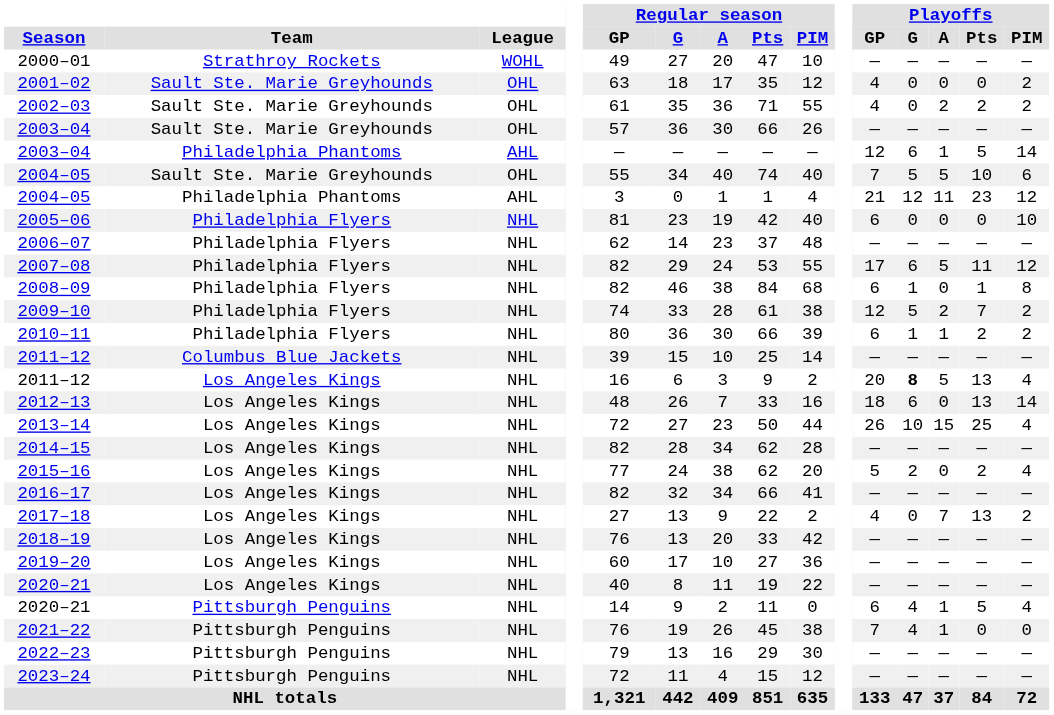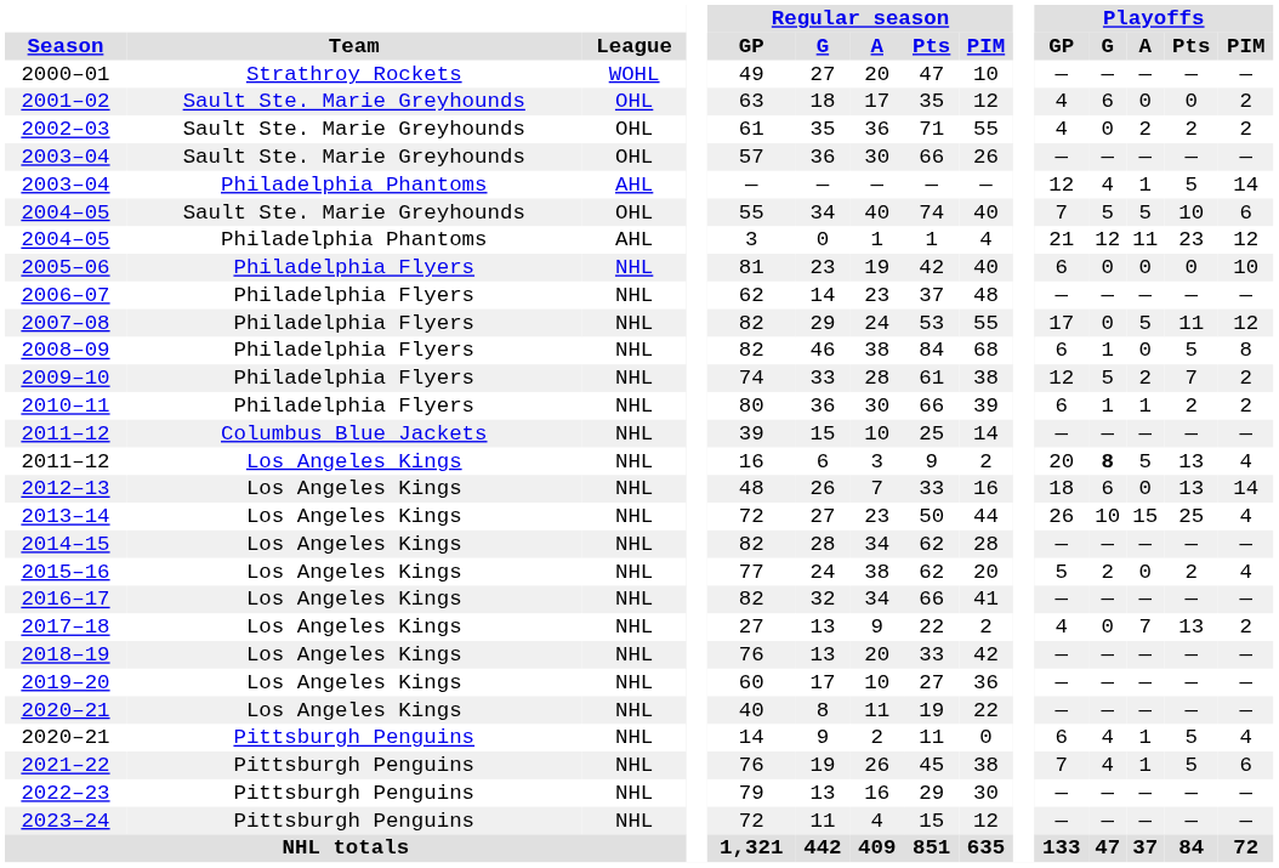2001–02 | Playoffs / G: 0 -> 6
2003–04 / Philadelphia Phantoms | Playoffs / G: 6 -> 4
2007–08 | Playoffs / G: 6 -> 0
2008–09 | Playoffs / Pts: 1 -> 5
2021–22 | Playoffs / Pts: 0 -> 5
2021–22 | Playoffs / PIM: 0 -> 6
